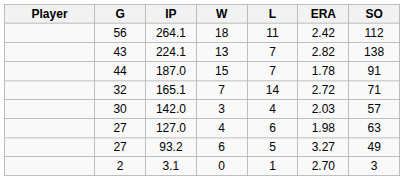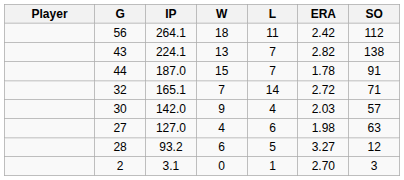142.0 | W: 3 -> 9
93.2 | G: 27 -> 28
93.2 | SO: 49 -> 12
